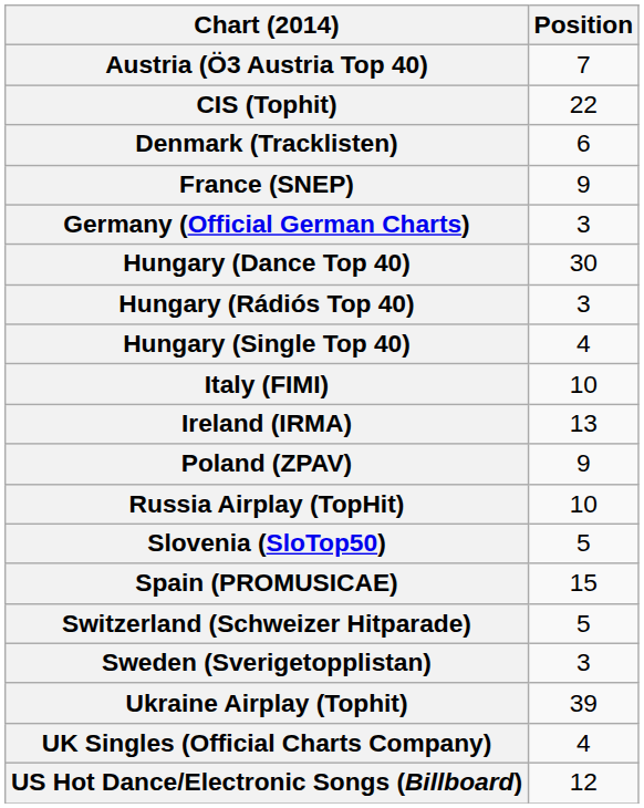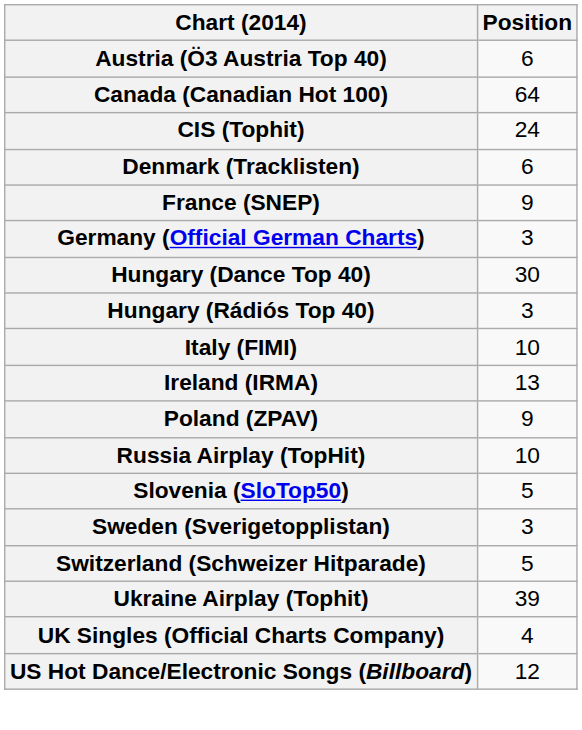Austria (Ö3 Austria Top 40) | Position: 7 -> 6
+ row: Canada (Canadian Hot 100) | 64
CIS (Tophit) | Position: 22 -> 24
- row: Hungary (Single Top 40) | 4
- row: Spain (PROMUSICAE) | 15
rows swapped: Sweden (Sverigetopplistan) <-> Switzerland (Schweizer Hitparade)
